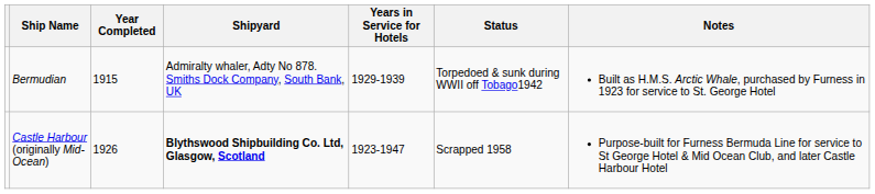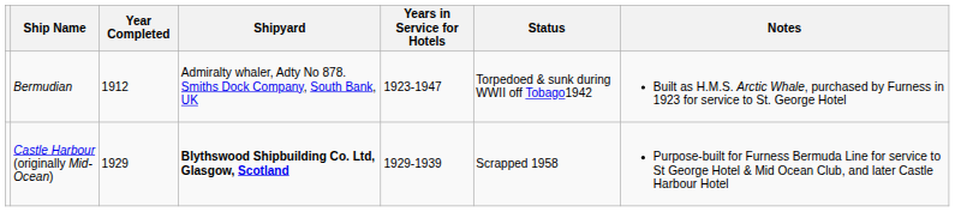Bermudian | Year Completed: 1915 -> 1912
Bermudian | Years in Service for Hotels: 1929-1939 -> 1923-1947
Castle Harbour (originally Mid-Ocean) | Year Completed: 1926 -> 1929
Castle Harbour (originally Mid-Ocean) | Years in Service for Hotels: 1923-1947 -> 1929-1939
